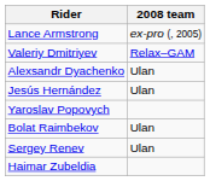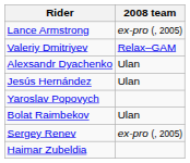Sergey Renev | 2008 team: Ulan -> ex-pro (, 2005)
